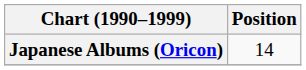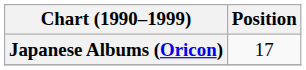Japanese Albums (Oricon) | Position: 14 -> 17
